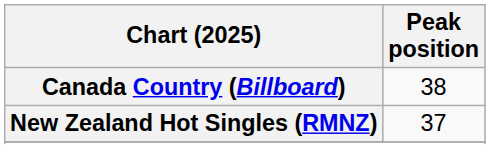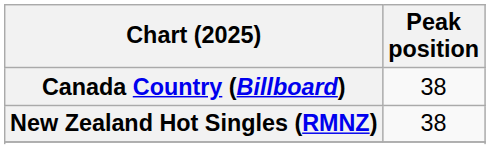New Zealand Hot Singles (RMNZ) | Peak position: 37 -> 38
